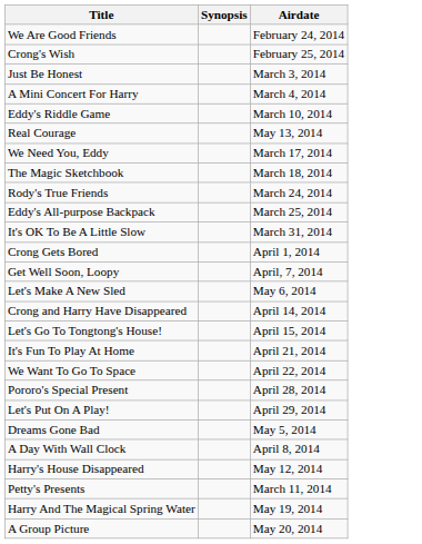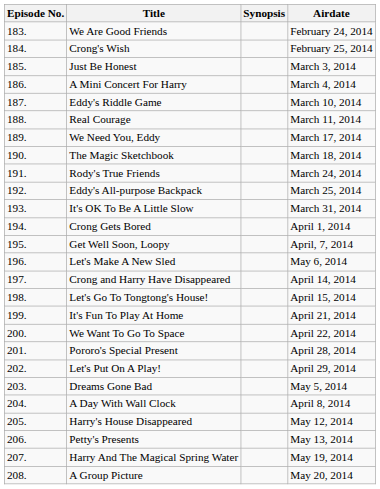+ column: Episode No. | 183. | 184. | 185. | 186. | 187. | 188. | 189. | 190. | 191. | 192. | 193. | 194. | 195. | 196. | 197. | 198. | 199. | 200. | 201. | 202. | 203. | 204. | 205. | 206. | 207. | 208.
Real Courage | Airdate: May 13, 2014 -> March 11, 2014
Petty's Presents | Airdate: March 11, 2014 -> May 13, 2014
